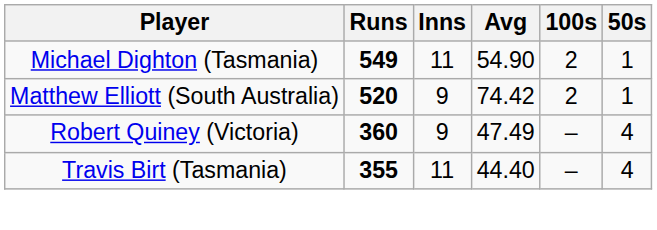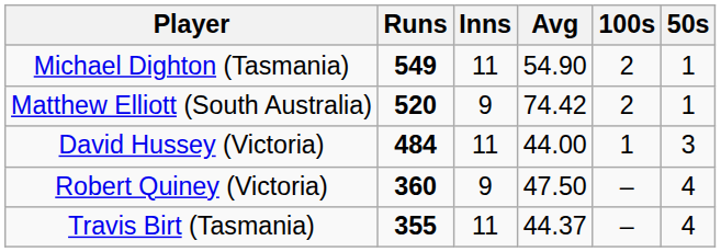+ row: David Hussey (Victoria) | 484 | 11 | 44.00 | 1 | 3
Robert Quiney (Victoria) | Avg: 47.49 -> 47.50
Travis Birt (Tasmania) | Avg: 44.40 -> 44.37
